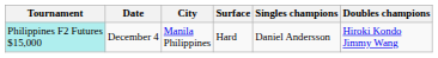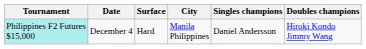columns swapped: City <-> Surface
